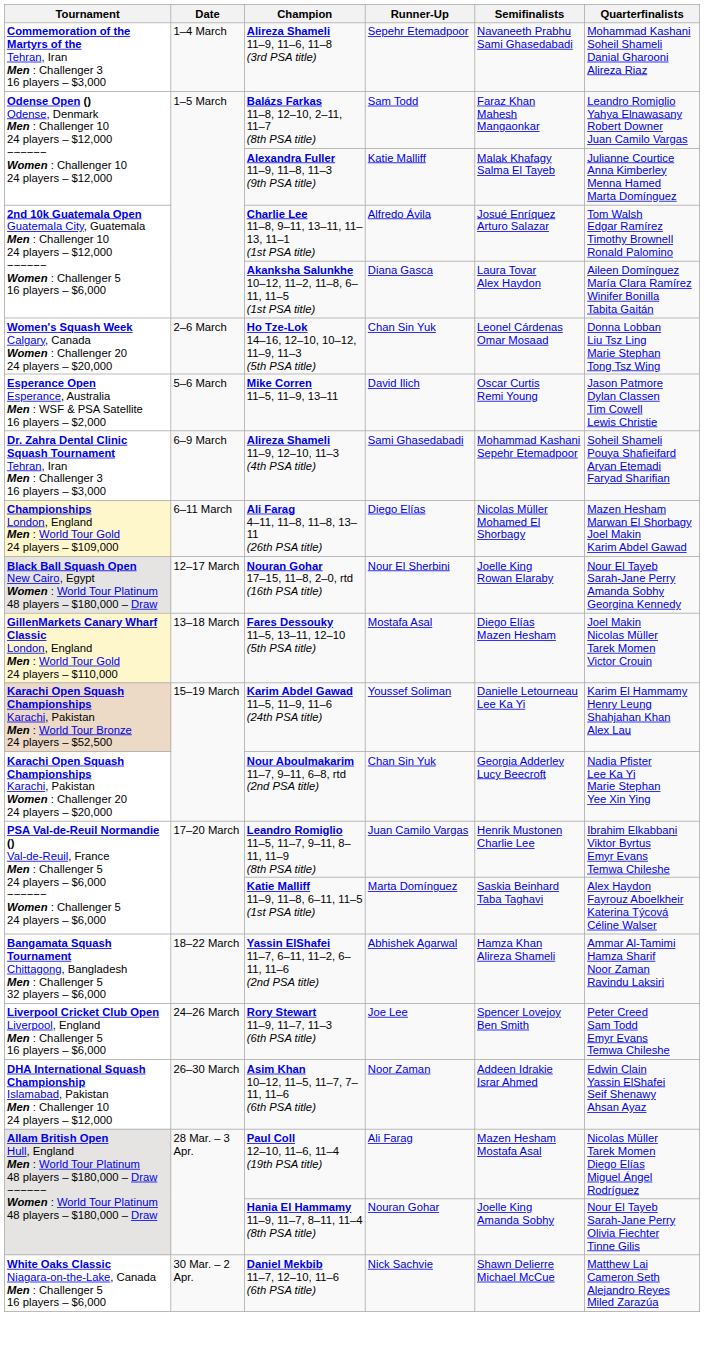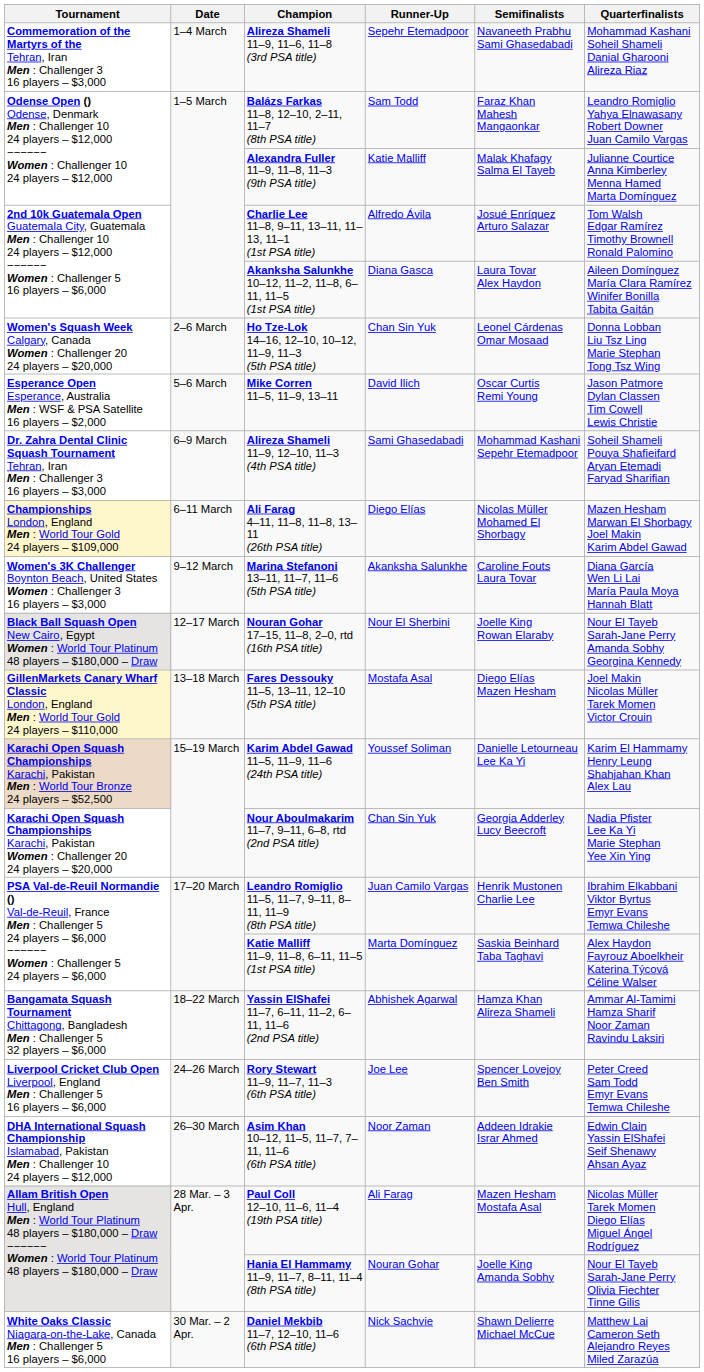+ row: Women's 3K Challenger Boynton Beach, United States Women : Challenger 3 16 players – $3,000 | 9–12 March | Marina Stefanoni 13–11, 11–7, 11–6 (5th PSA title) | Akanksha Salunkhe | Caroline Fouts Laura Tovar | Diana García Wen Li Lai María Paula Moya Hannah Blatt
